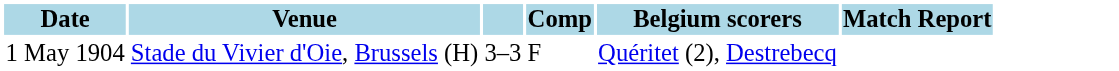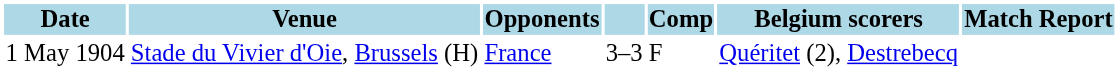+ column: Opponents | France
